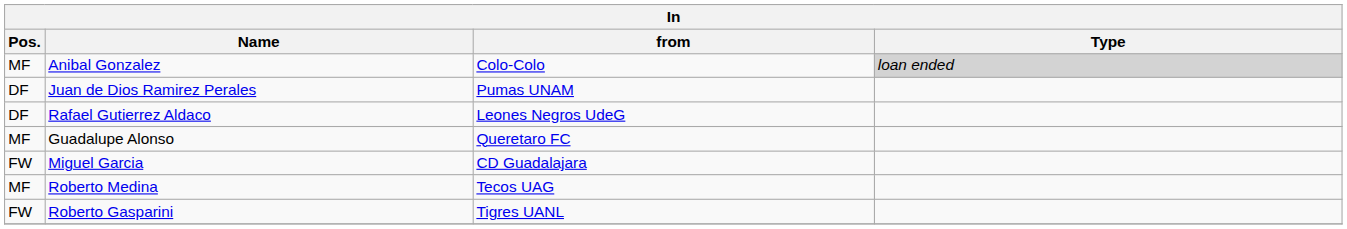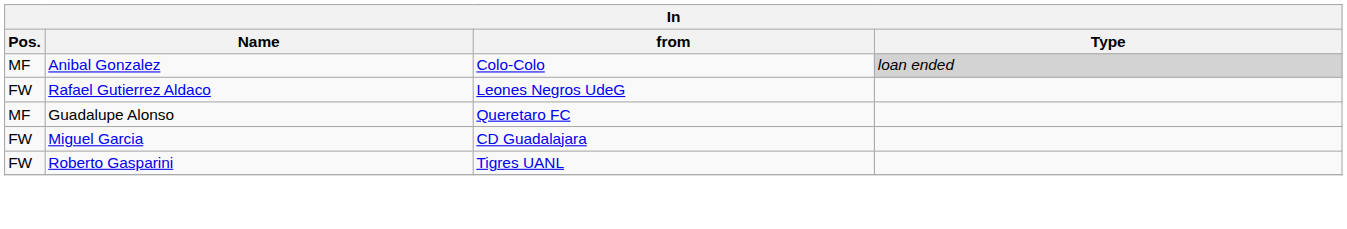- row: DF | Juan de Dios Ramirez Perales | Pumas UNAM
Rafael Gutierrez Aldaco | Pos.: DF -> FW
- row: MF | Roberto Medina | Tecos UAG
